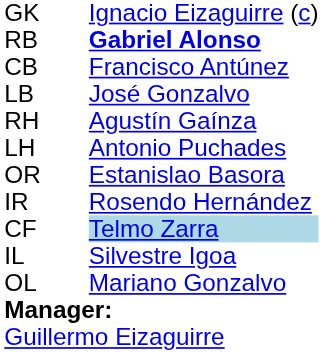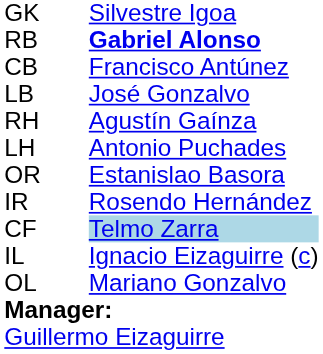GK | column 3: Ignacio Eizaguirre (c) -> Silvestre Igoa
IL | column 3: Silvestre Igoa -> Ignacio Eizaguirre (c)
